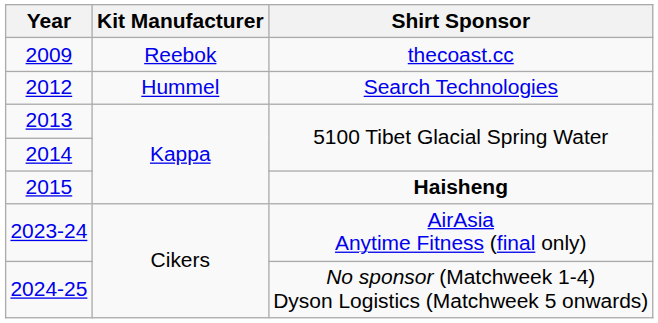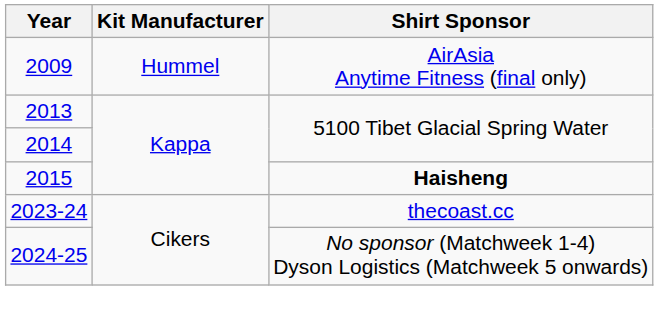2009 | Kit Manufacturer: Reebok -> Hummel
2009 | Shirt Sponsor: thecoast.cc -> AirAsia Anytime Fitness (final only)
- row: 2012 | Hummel | Search Technologies
2023-24 | Shirt Sponsor: AirAsia Anytime Fitness (final only) -> thecoast.cc
